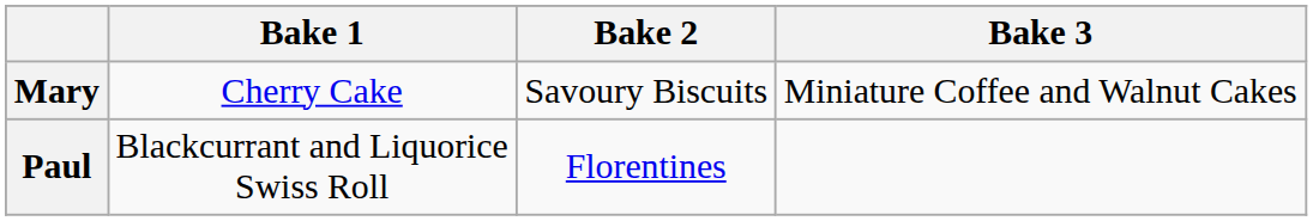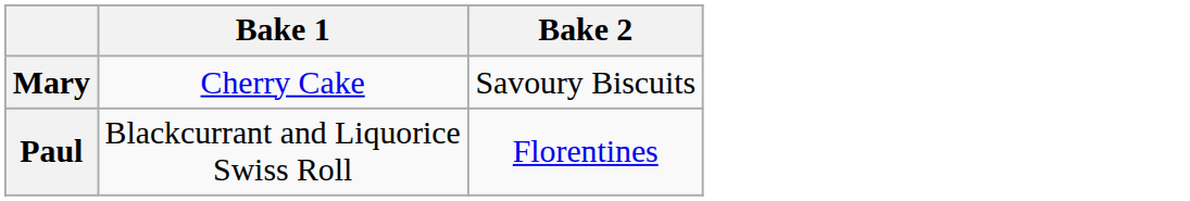- column: Bake 3 | Miniature Coffee and Walnut Cakes
